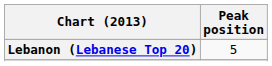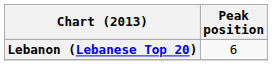Lebanon (Lebanese Top 20) | Peak position: 5 -> 6
